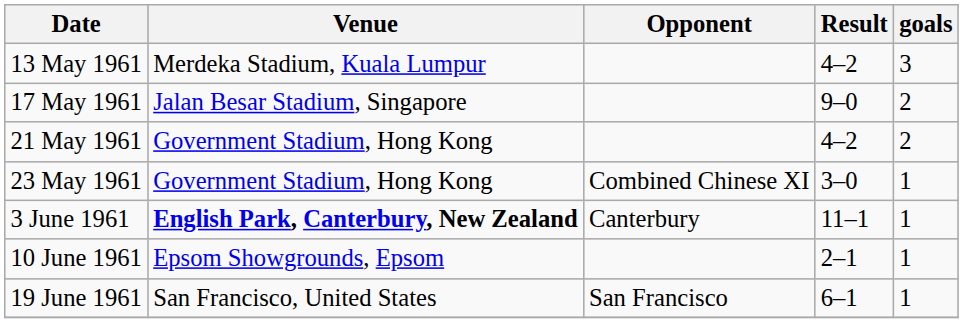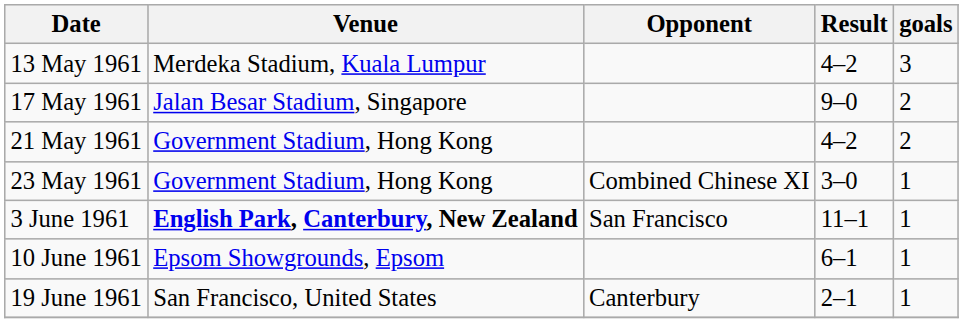3 June 1961 | Opponent: Canterbury -> San Francisco
10 June 1961 | Result: 2–1 -> 6–1
19 June 1961 | Opponent: San Francisco -> Canterbury
19 June 1961 | Result: 6–1 -> 2–1
